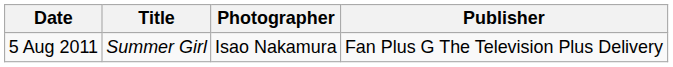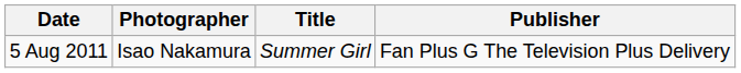columns swapped: Title <-> Photographer
